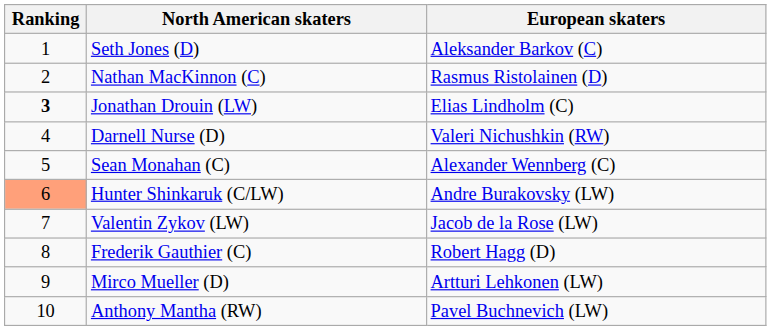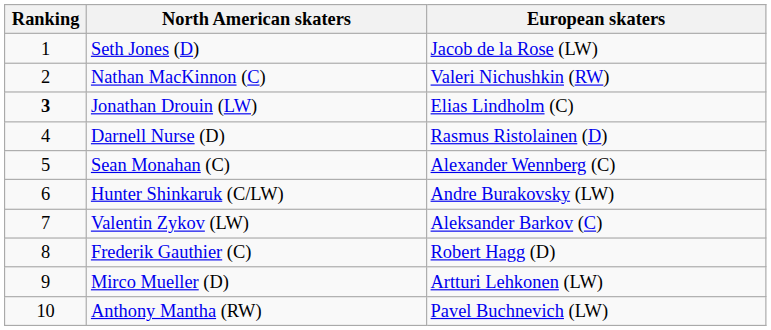Seth Jones (D) | European skaters: Aleksander Barkov (C) -> Jacob de la Rose (LW)
Nathan MacKinnon (C) | European skaters: Rasmus Ristolainen (D) -> Valeri Nichushkin (RW)
Darnell Nurse (D) | European skaters: Valeri Nichushkin (RW) -> Rasmus Ristolainen (D)
Hunter Shinkaruk (C/LW) | Ranking: lightsalmon background -> no background
Valentin Zykov (LW) | European skaters: Jacob de la Rose (LW) -> Aleksander Barkov (C)
